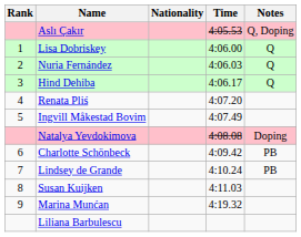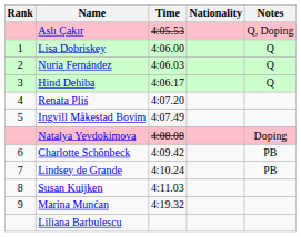columns swapped: Nationality <-> Time
